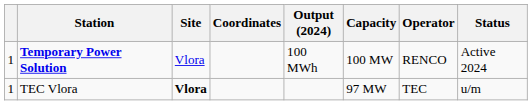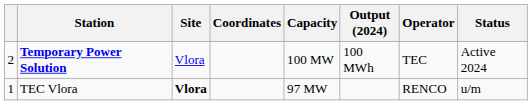columns swapped: Capacity <-> Output (2024)
Temporary Power Solution | column 1: 1 -> 2
Temporary Power Solution | Operator: RENCO -> TEC
TEC Vlora | Operator: TEC -> RENCO
